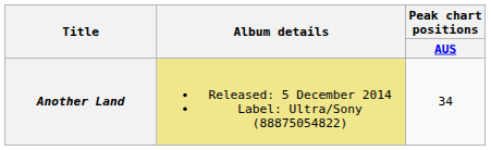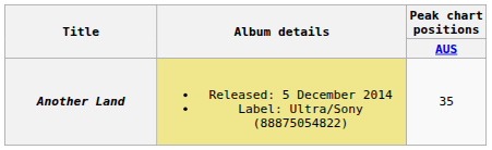Another Land | Peak chart positions / AUS: 34 -> 35
